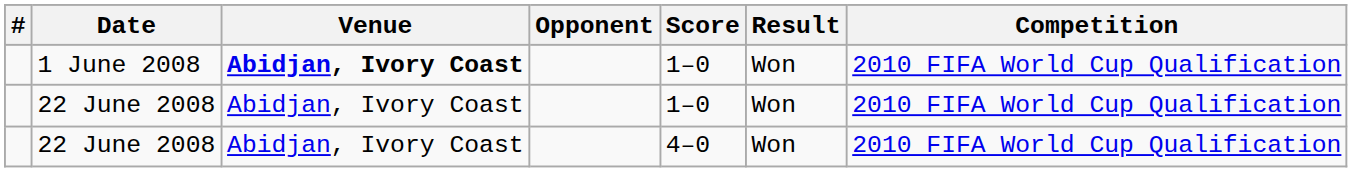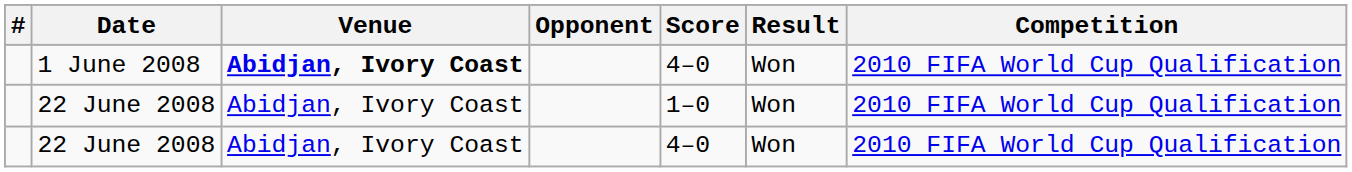1 June 2008 | Score: 1–0 -> 4–0
